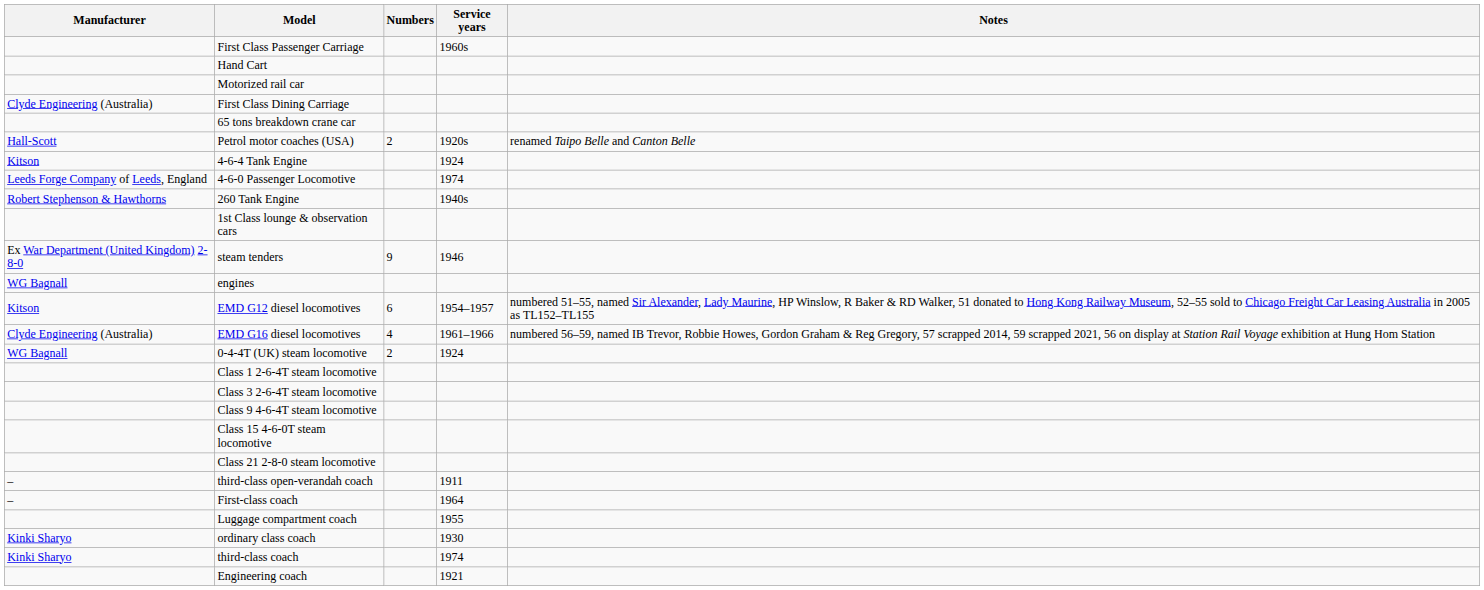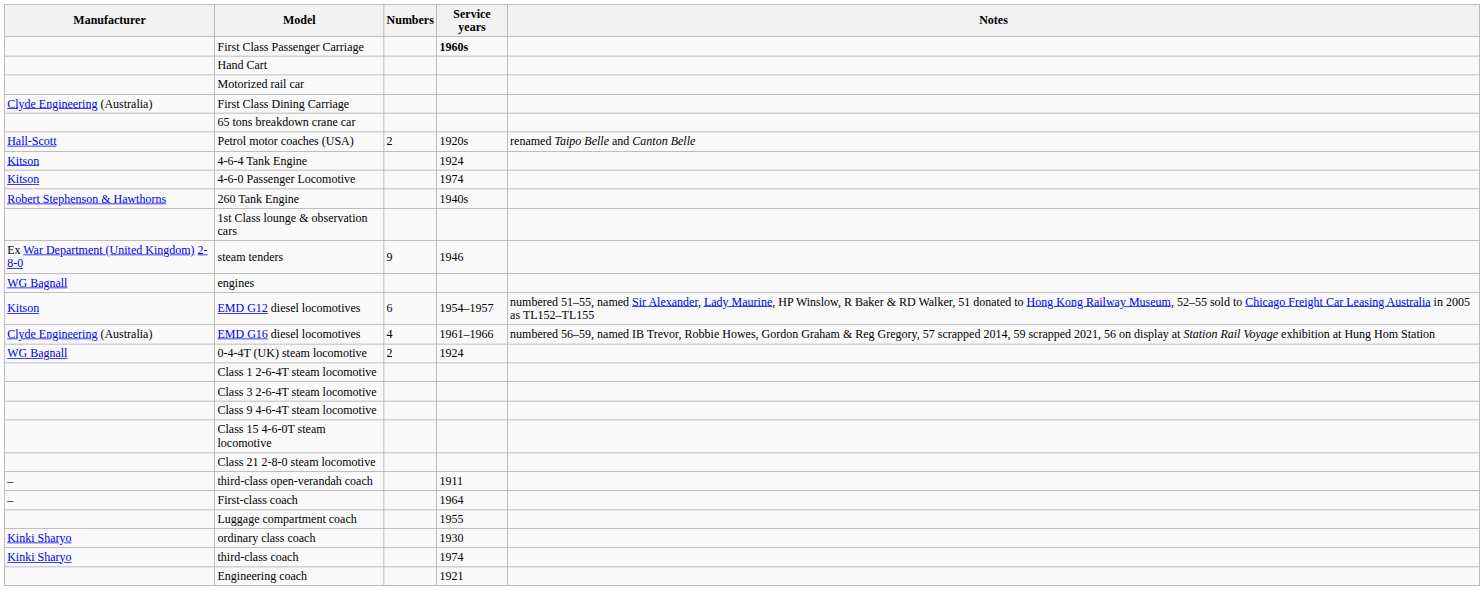First Class Passenger Carriage | Service years: normal -> bold
4-6-0 Passenger Locomotive | Manufacturer: Leeds Forge Company of Leeds, England -> Kitson
